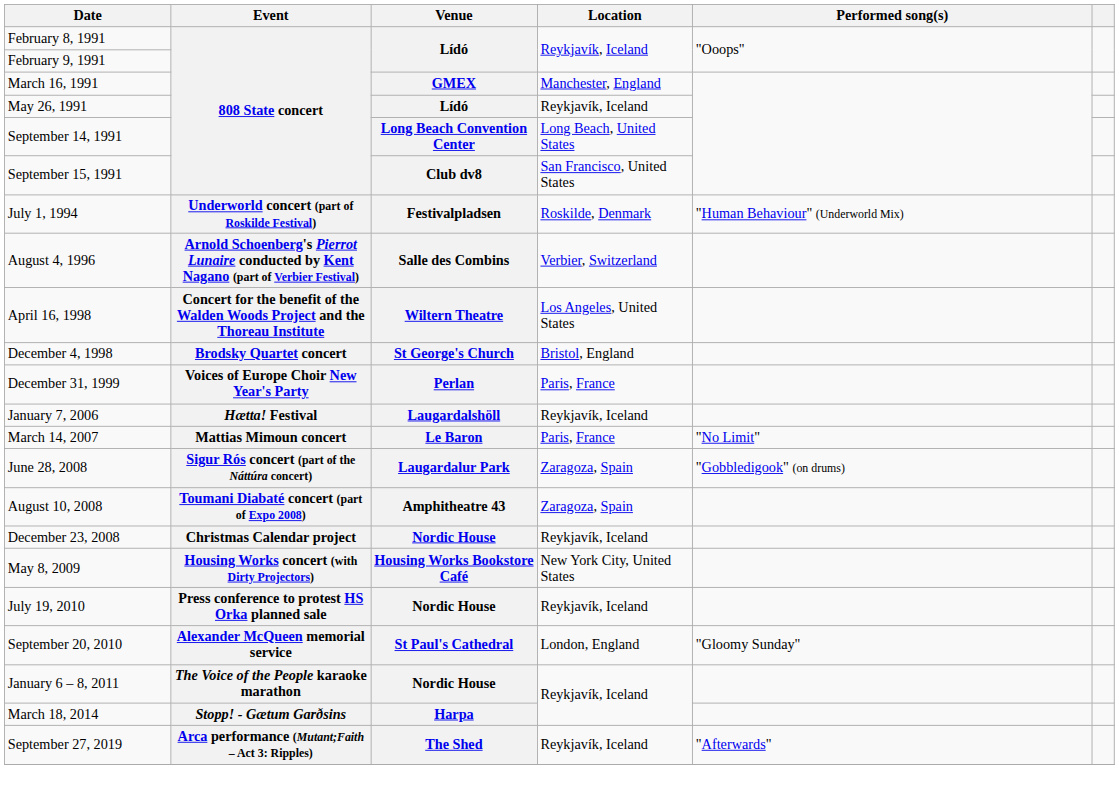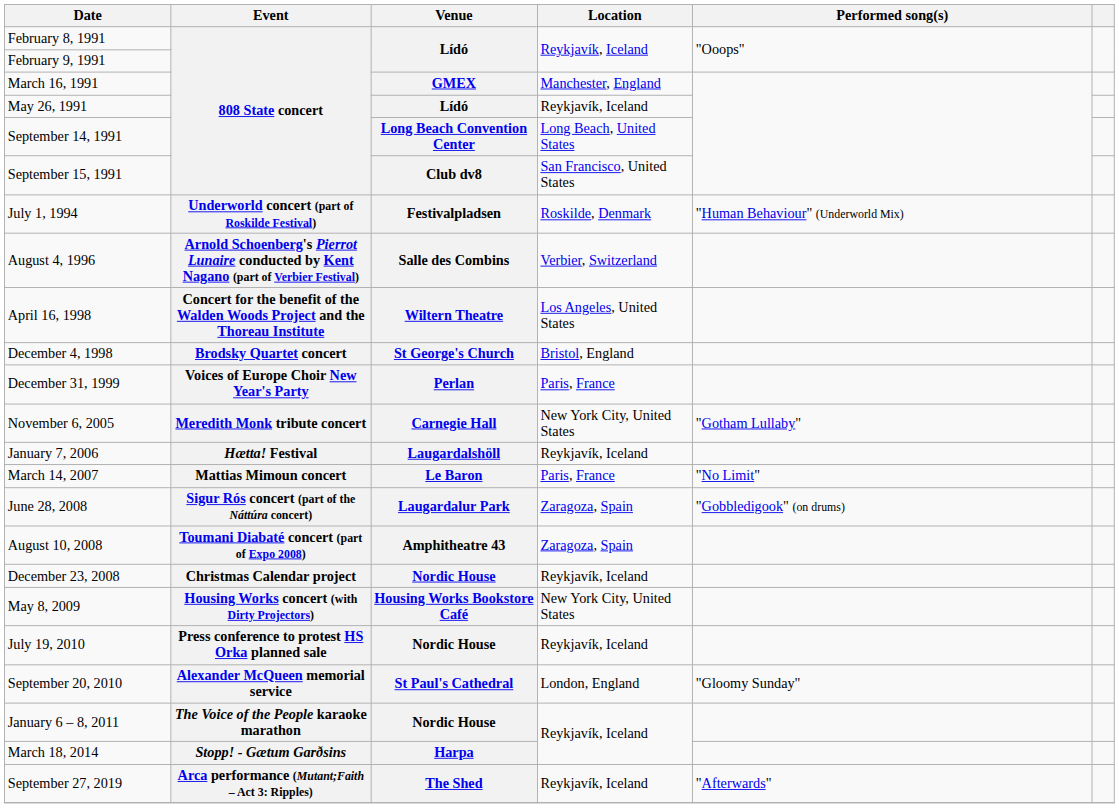+ row: November 6, 2005 | Meredith Monk tribute concert | Carnegie Hall | New York City, United States | "Gotham Lullaby"
